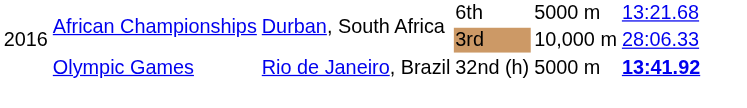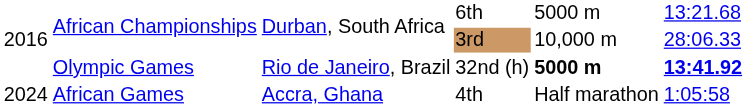Olympic Games | column 5: normal -> bold
+ row: 2024 | African Games | Accra, Ghana | 4th | Half marathon | 1:05:58
